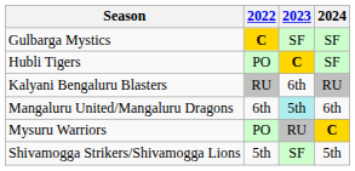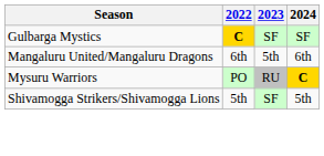- row: Hubli Tigers | PO | C | SF
- row: Kalyani Bengaluru Blasters | RU | 6th | RU
Mangaluru United/Mangaluru Dragons | 2023: paleturquoise background -> no background
